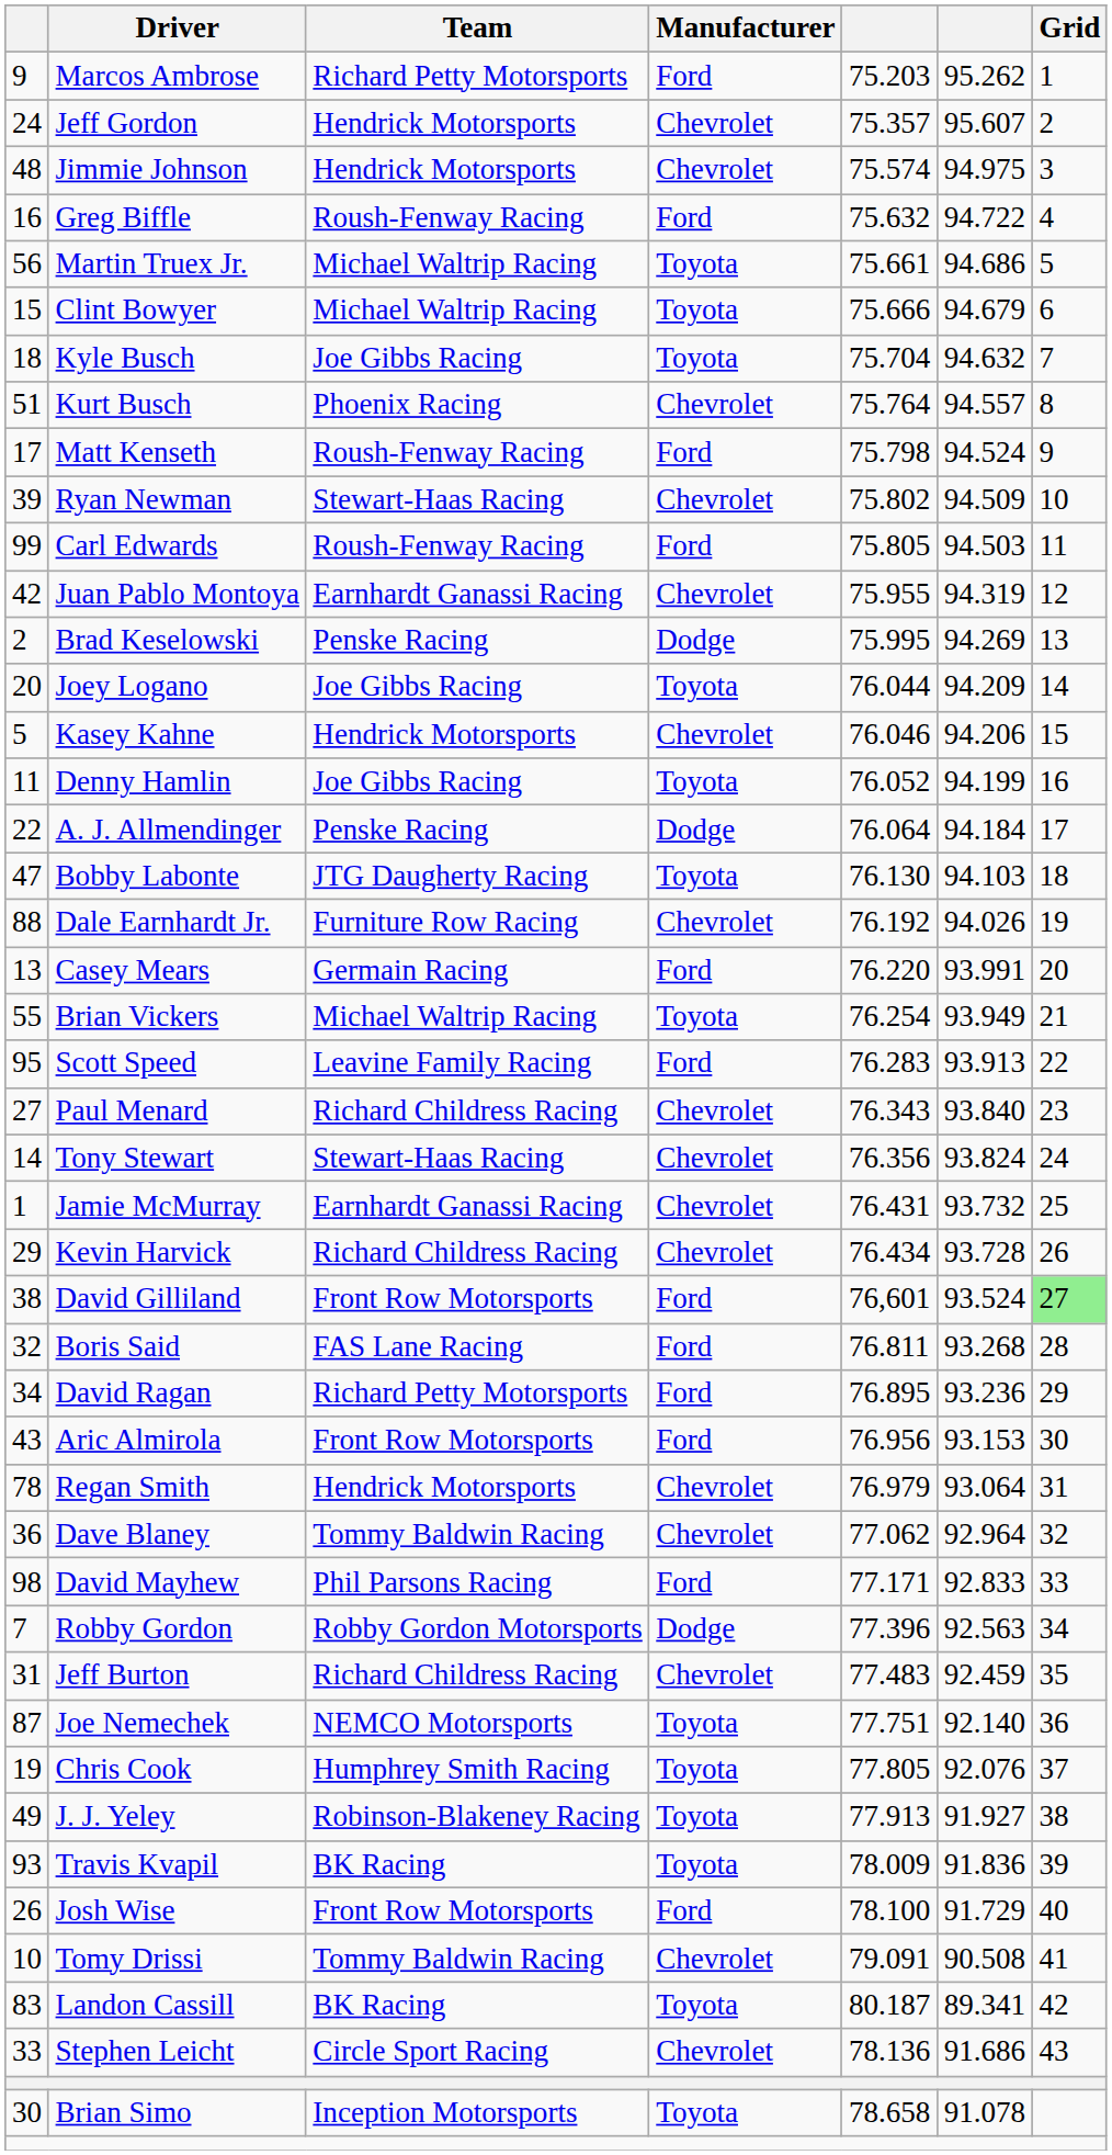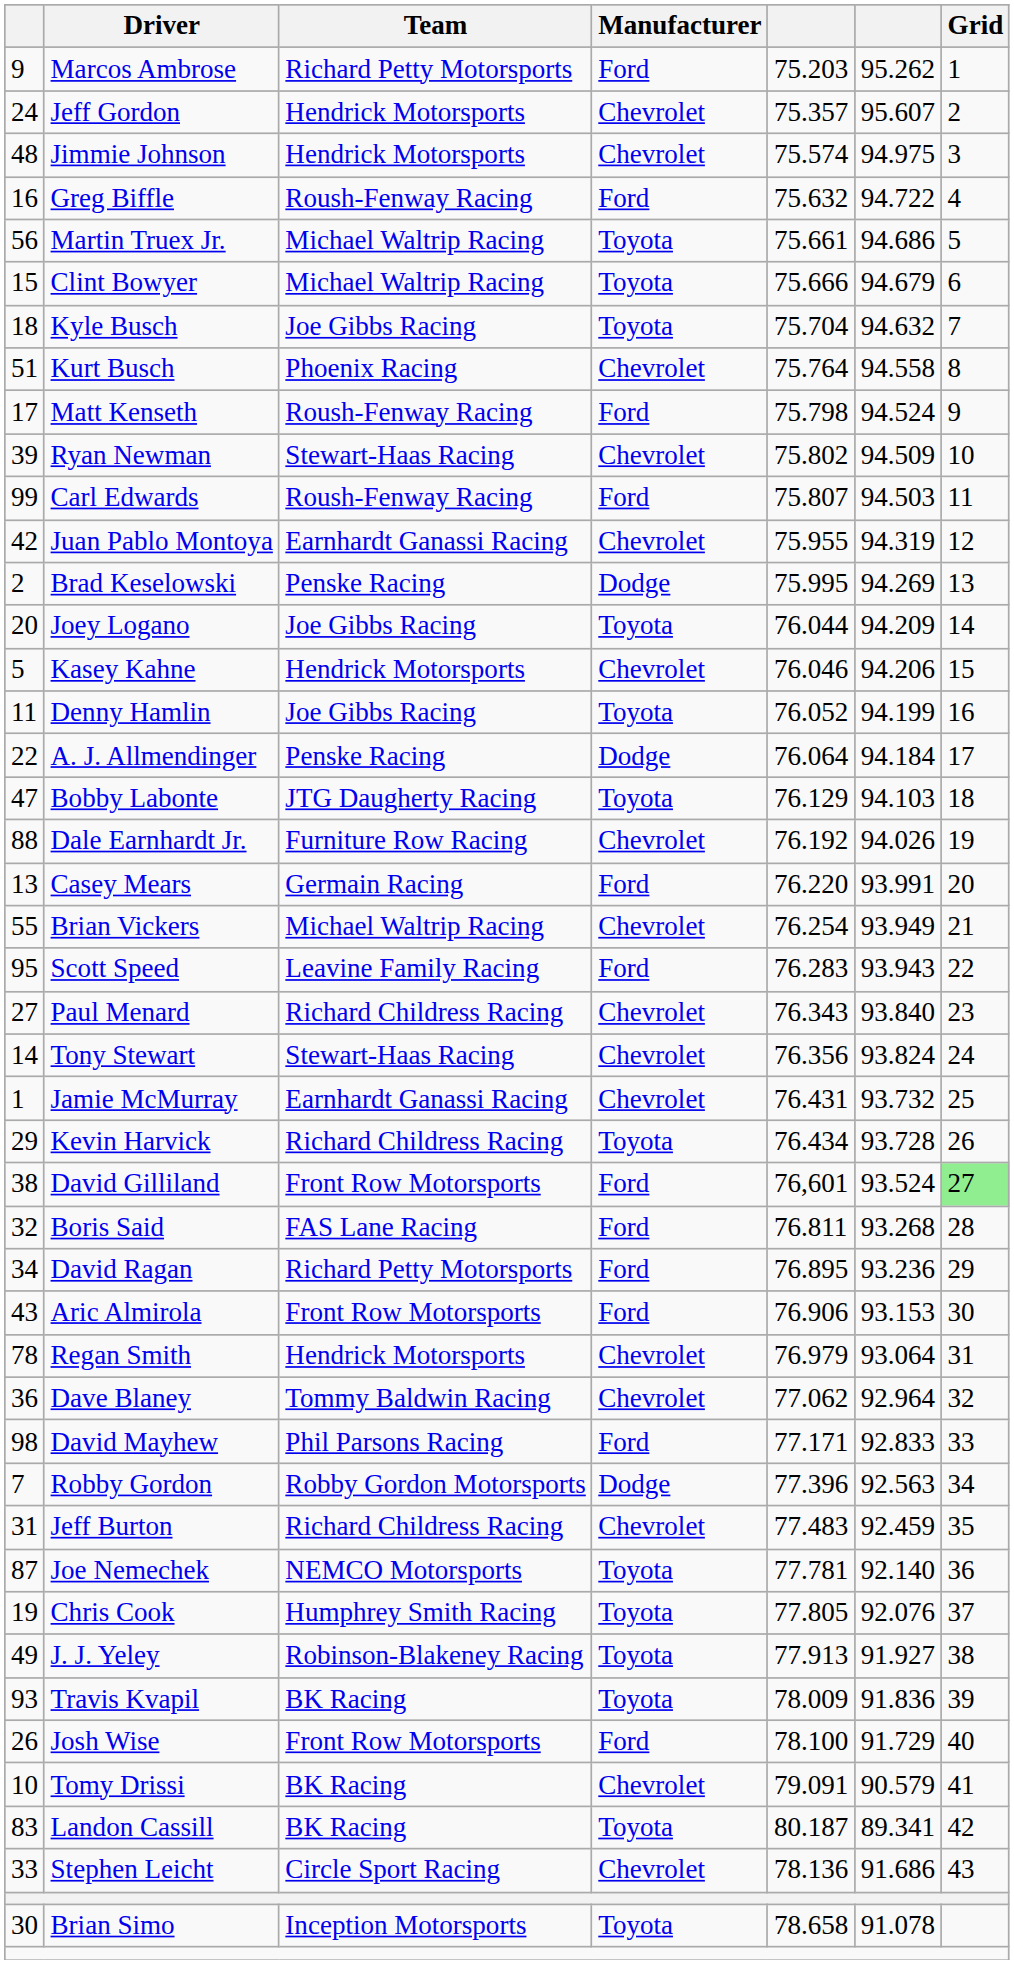Kurt Busch | column 6: 94.557 -> 94.558
Carl Edwards | column 5: 75.805 -> 75.807
Bobby Labonte | column 5: 76.130 -> 76.129
Brian Vickers | Manufacturer: Toyota -> Chevrolet
Scott Speed | column 6: 93.913 -> 93.943
Kevin Harvick | Manufacturer: Chevrolet -> Toyota
Aric Almirola | column 5: 76.956 -> 76.906
Joe Nemechek | column 5: 77.751 -> 77.781
Tomy Drissi | Team: Tommy Baldwin Racing -> BK Racing
Tomy Drissi | column 6: 90.508 -> 90.579
